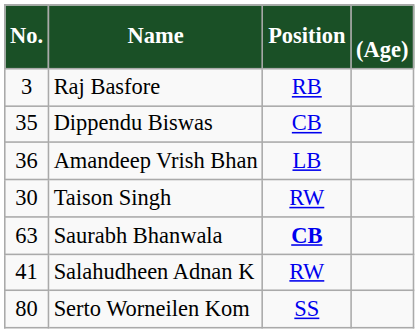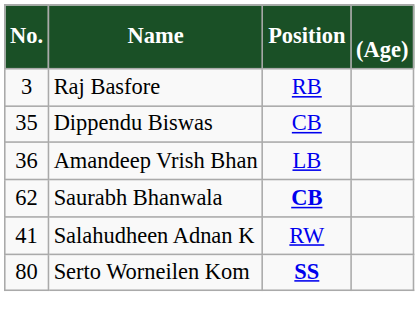- row: 30 | Taison Singh | RW
Saurabh Bhanwala | No.: 63 -> 62
Serto Worneilen Kom | Position: normal -> bold
